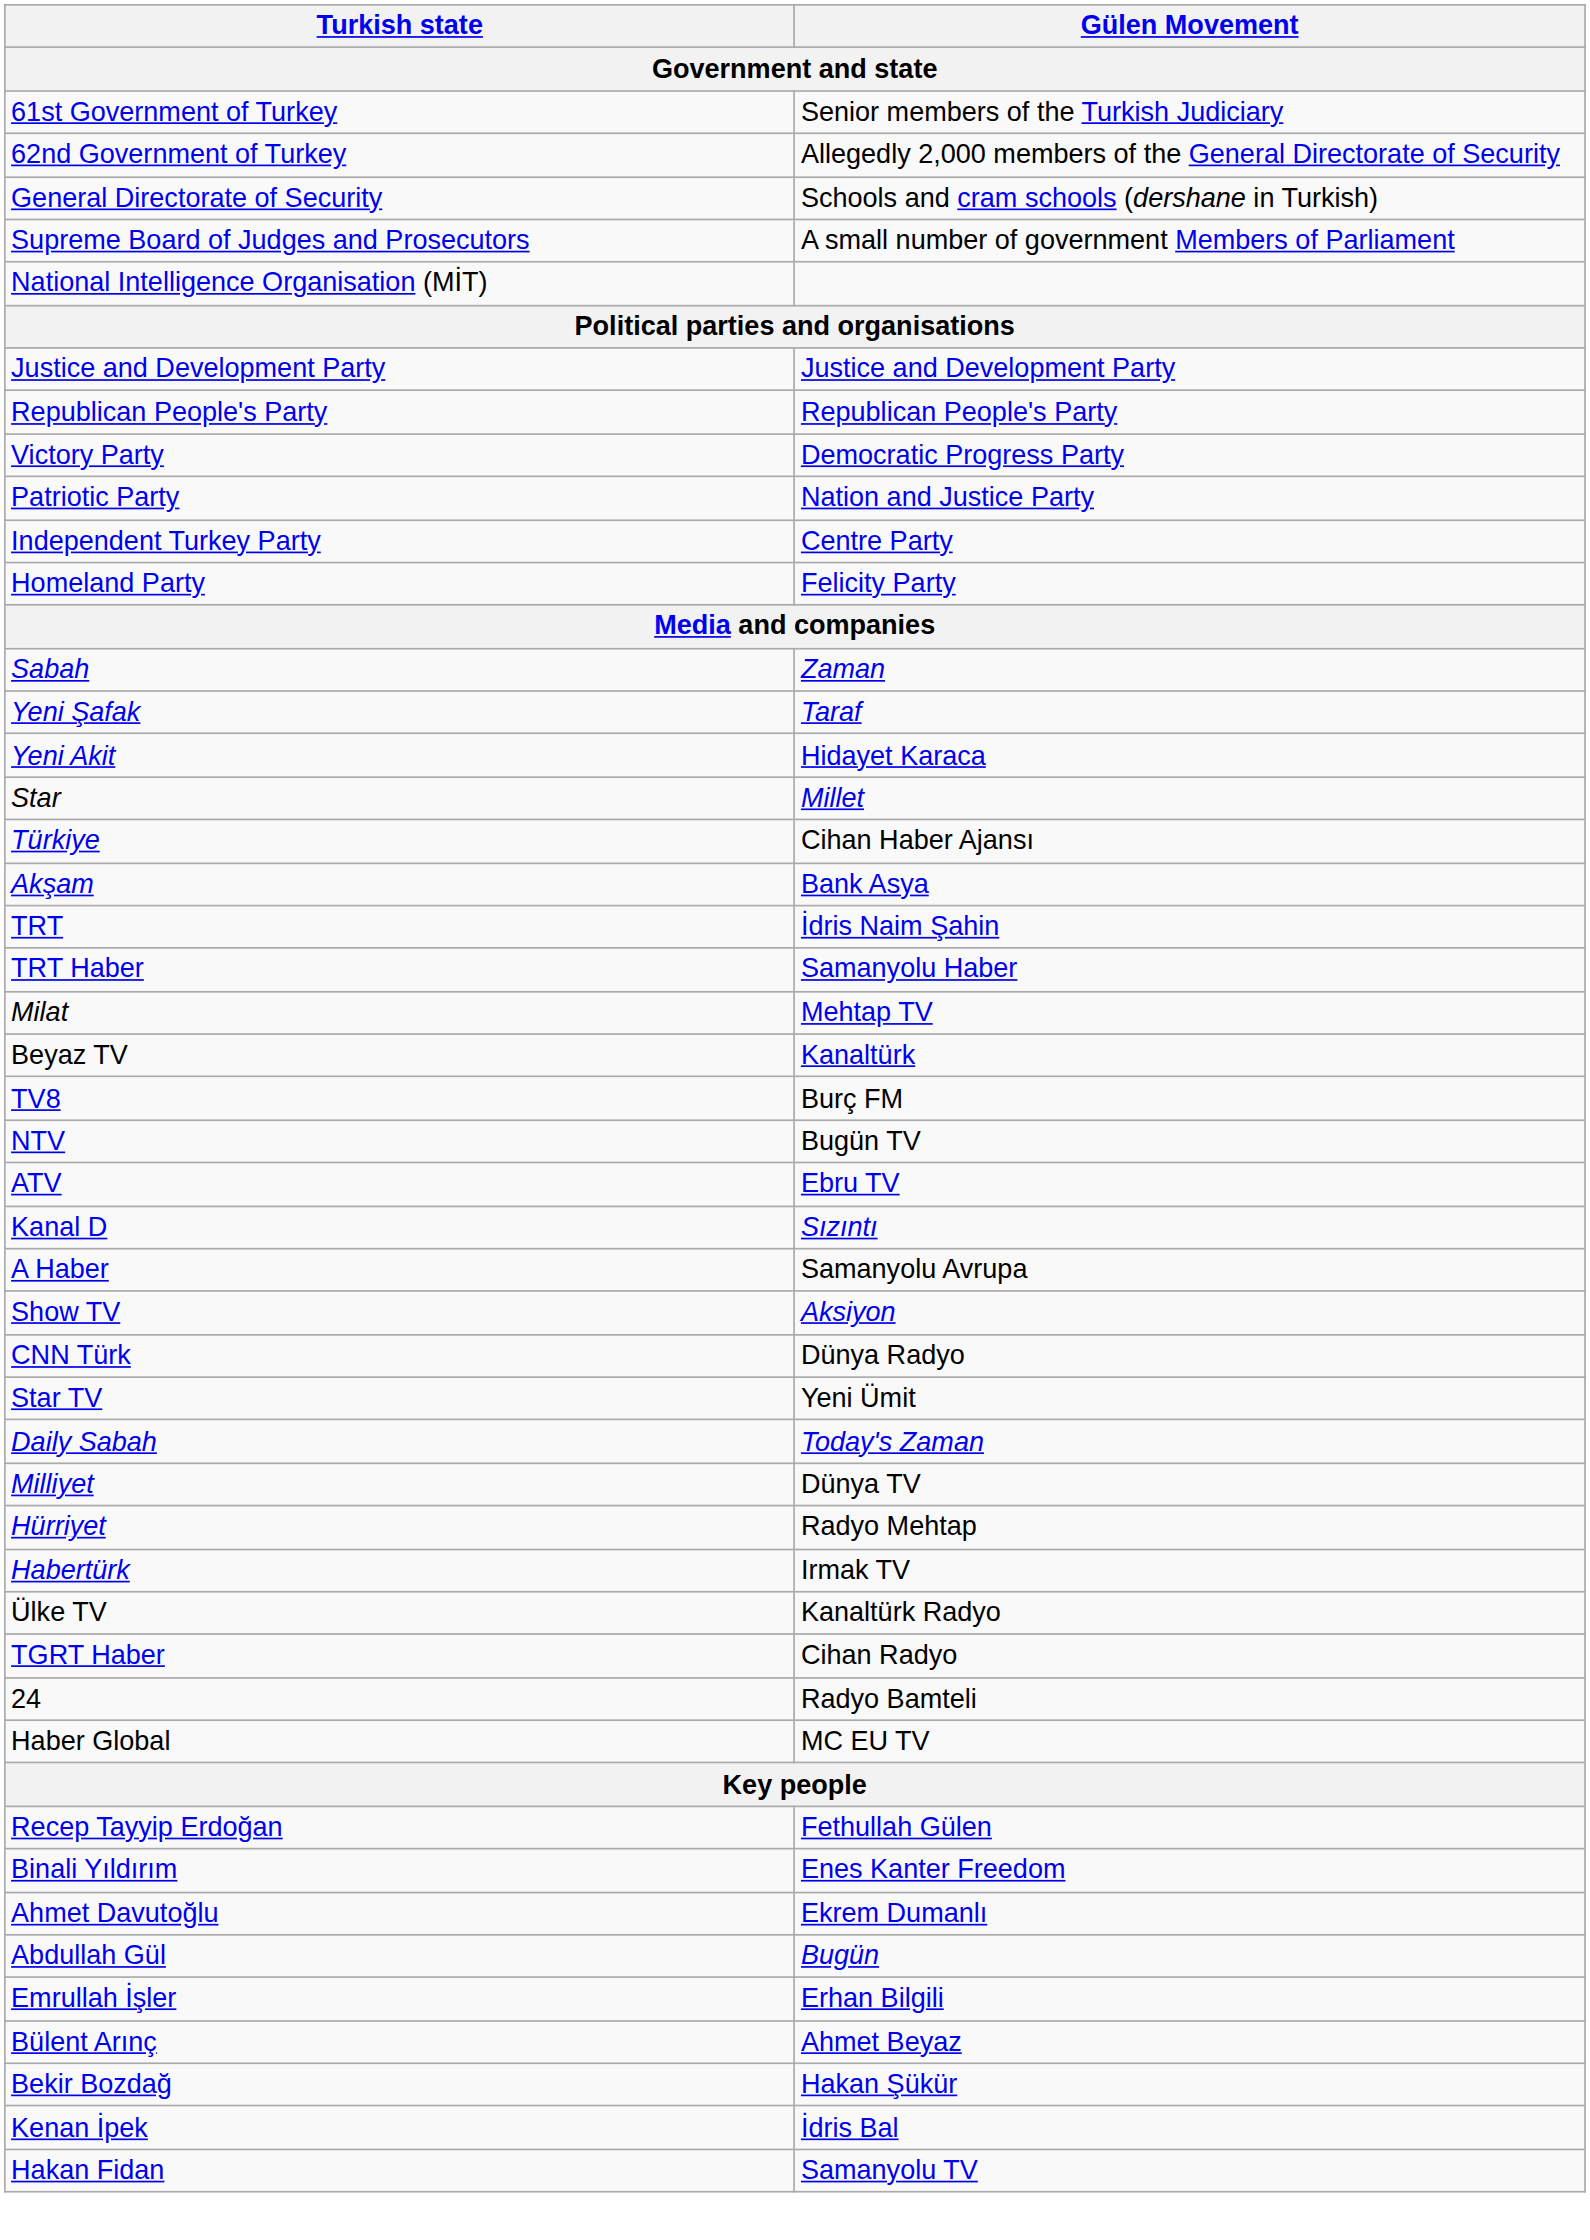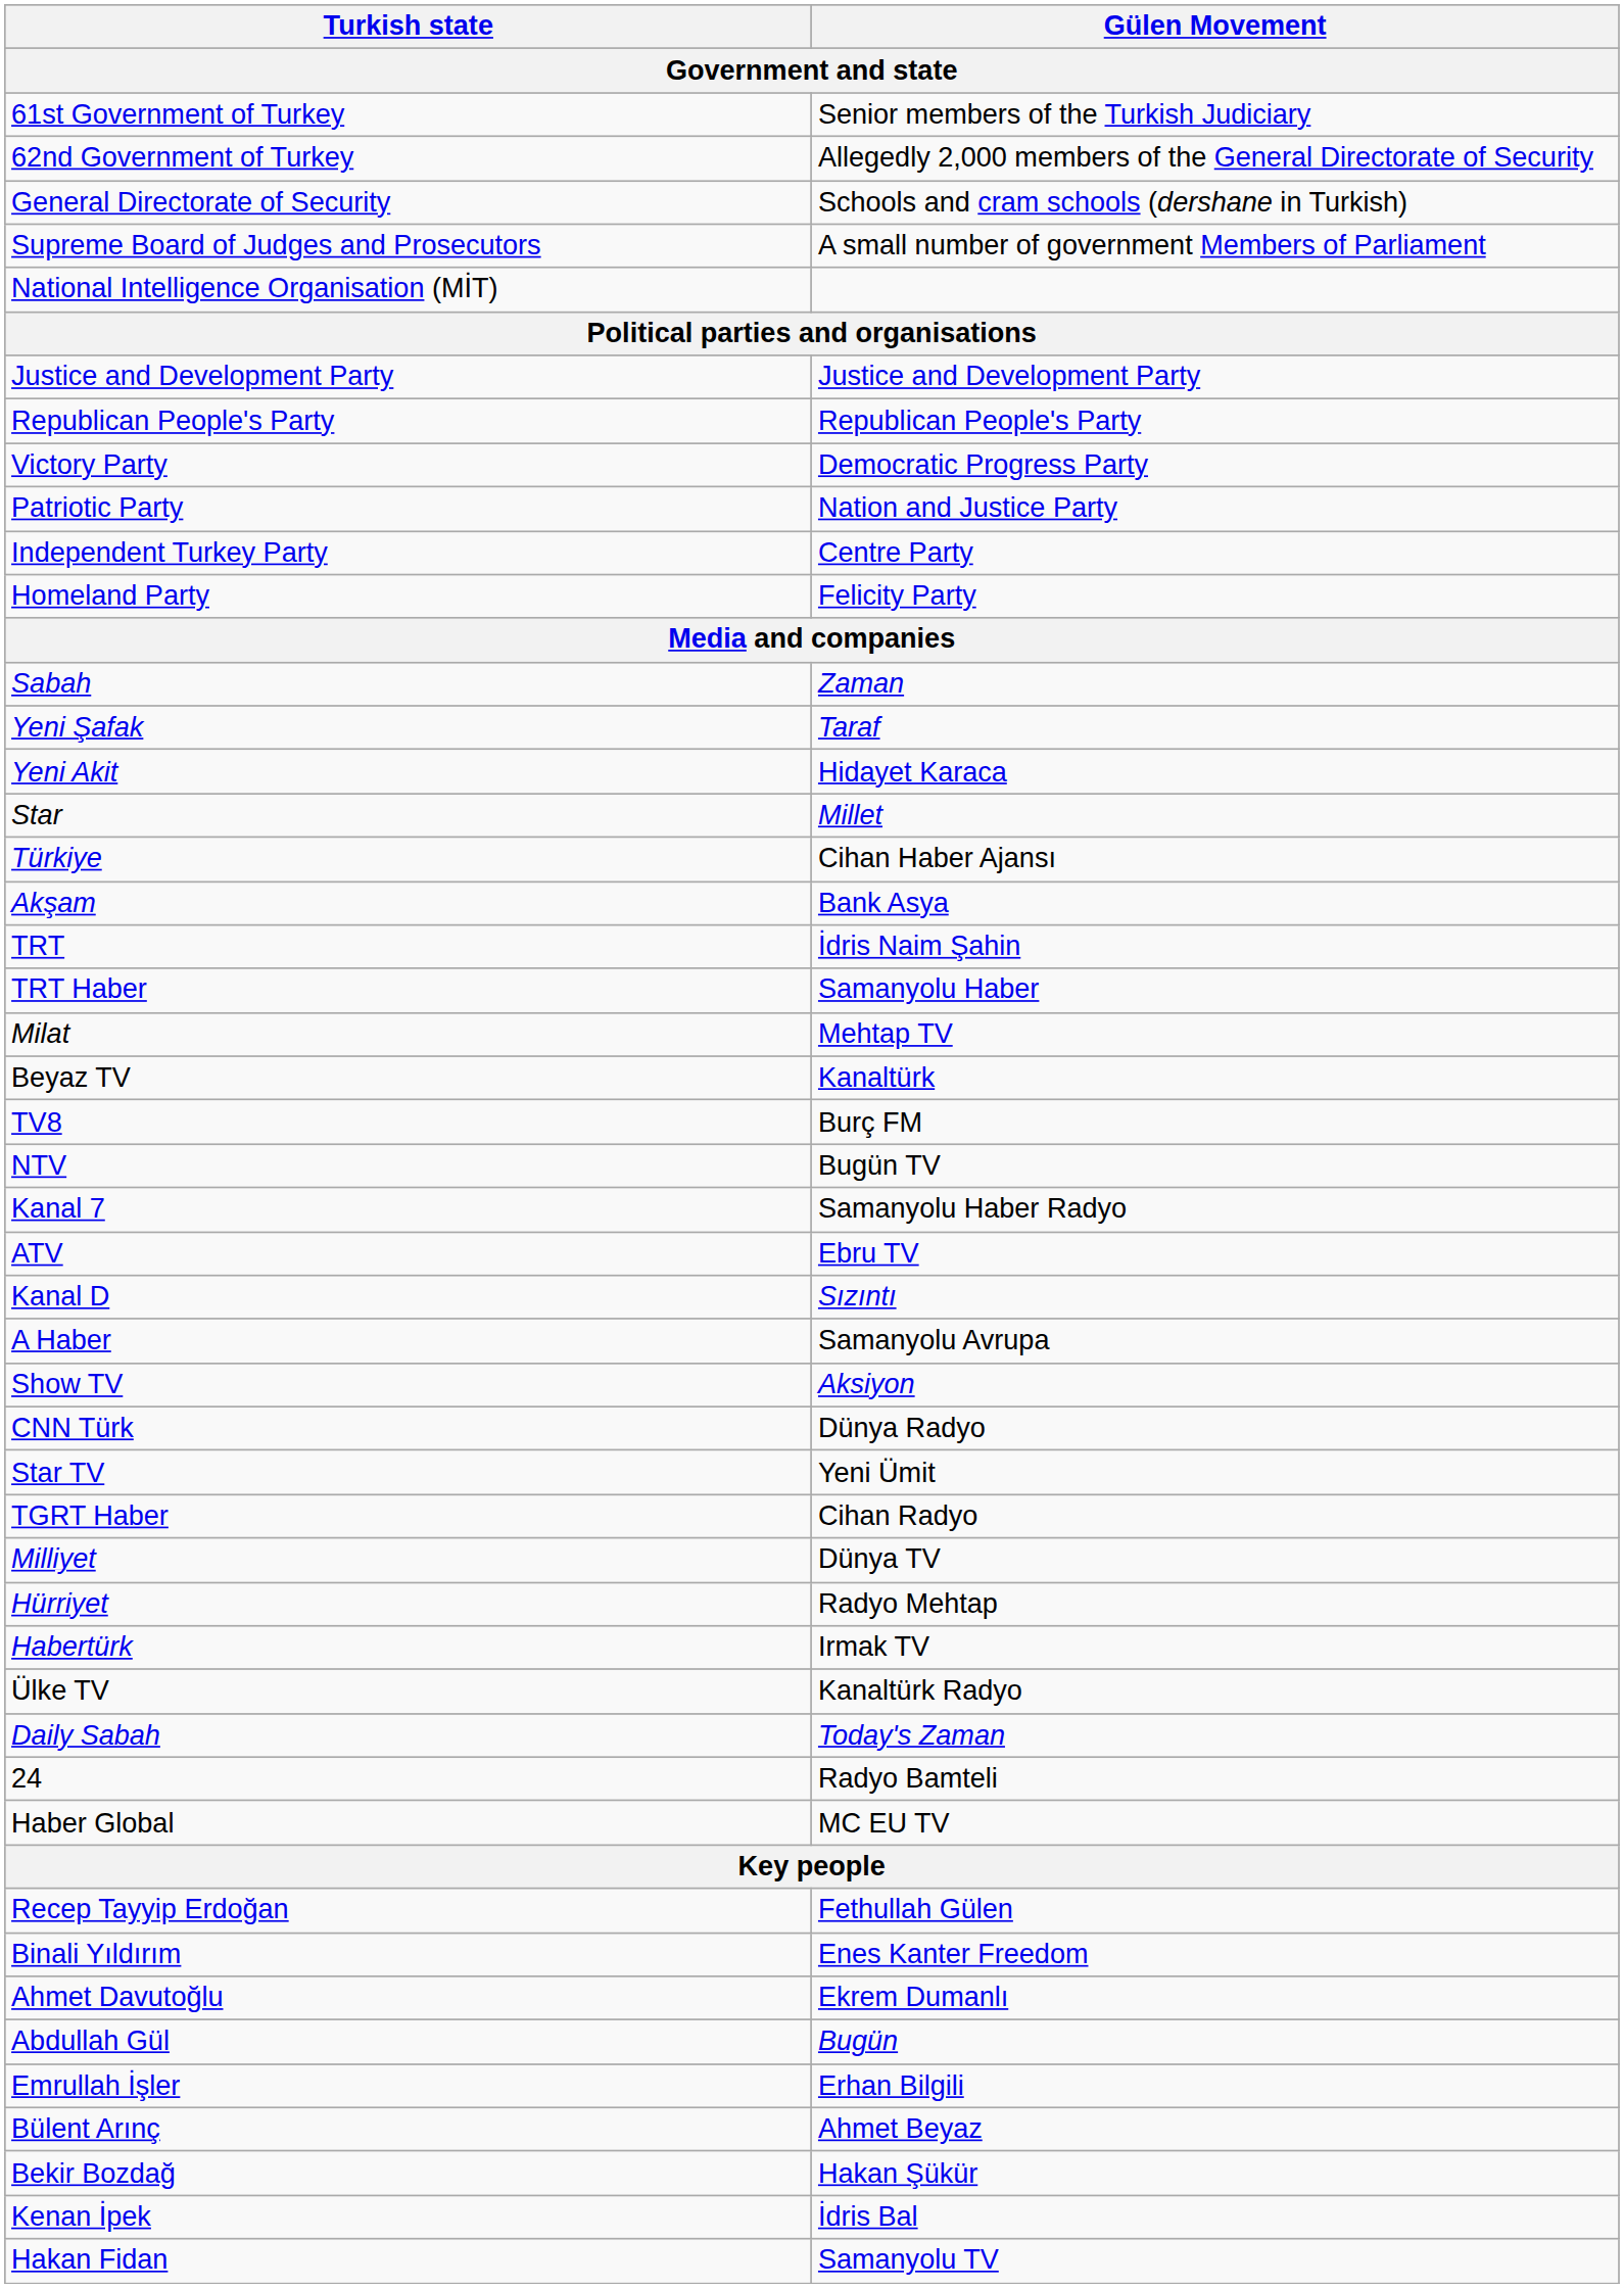+ row: Kanal 7 | Samanyolu Haber Radyo
rows swapped: Daily Sabah <-> TGRT Haber
